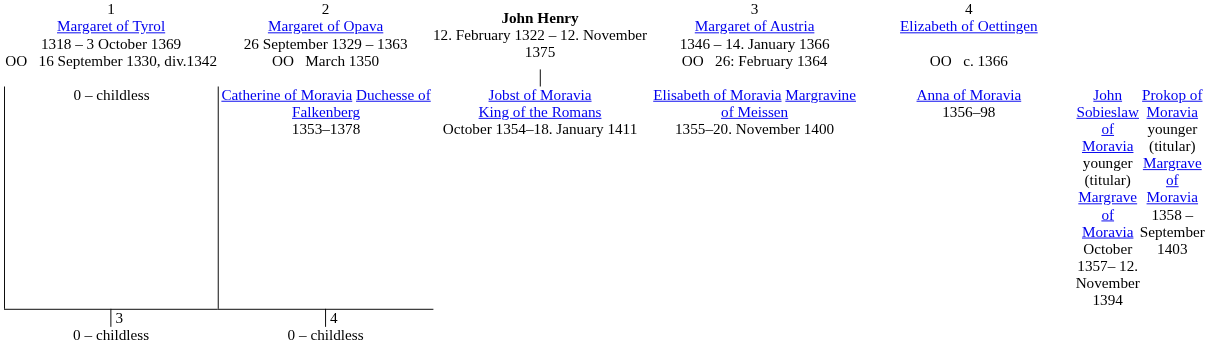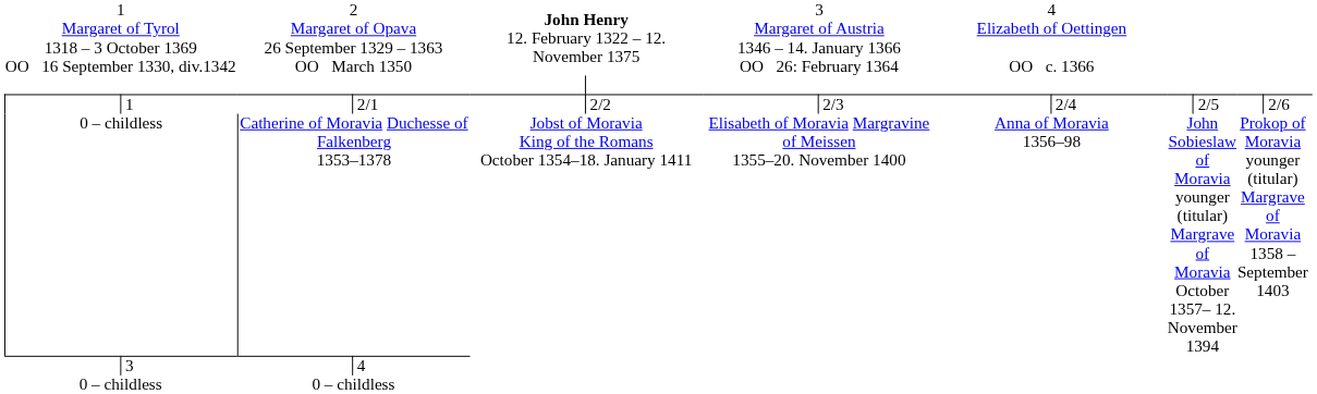+ row: 1 | 2/1 | 2/2 | 2/3 | 2/4 | 2/5 | 2/6
